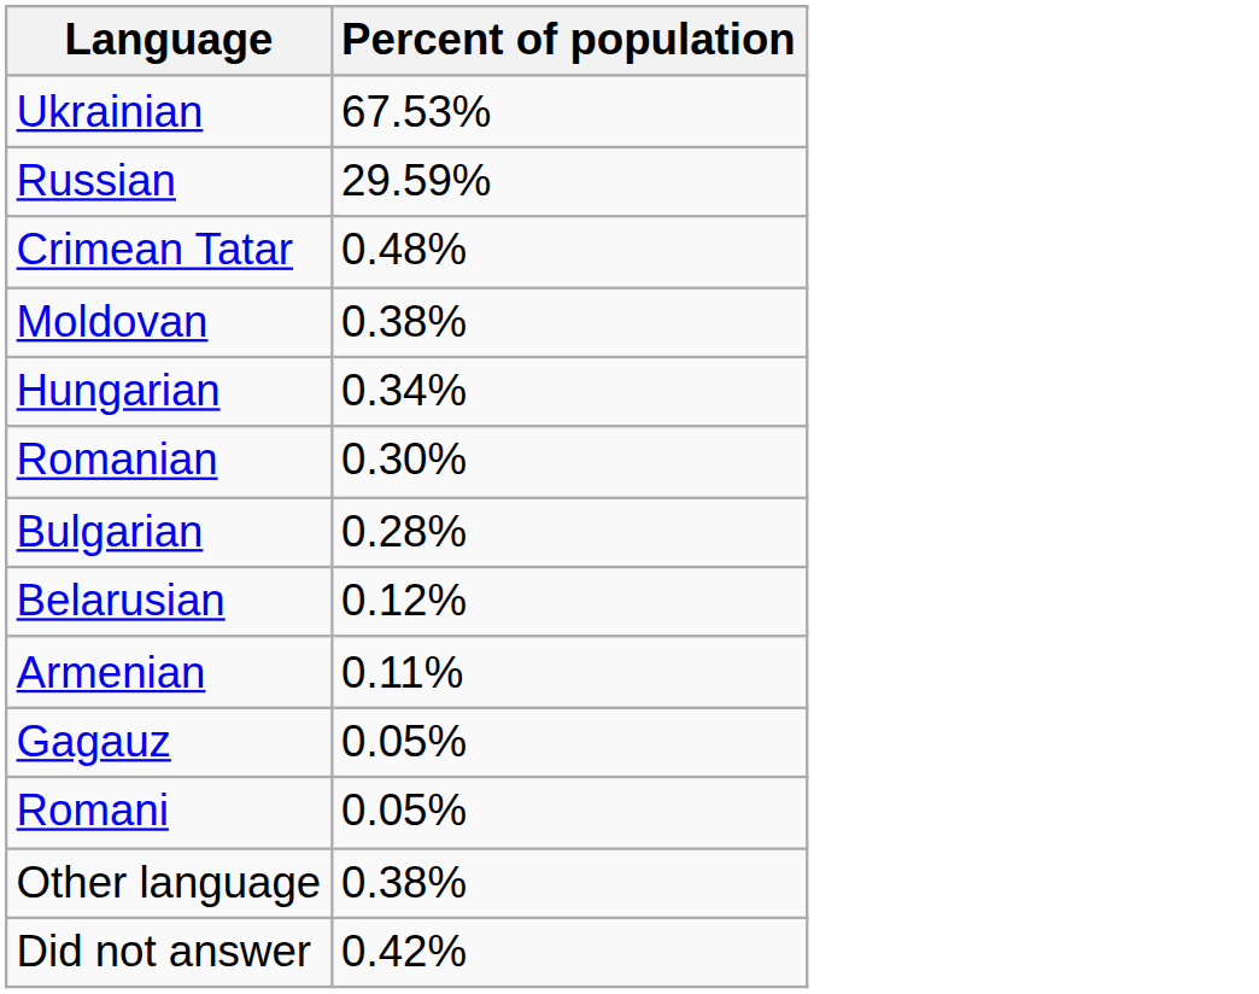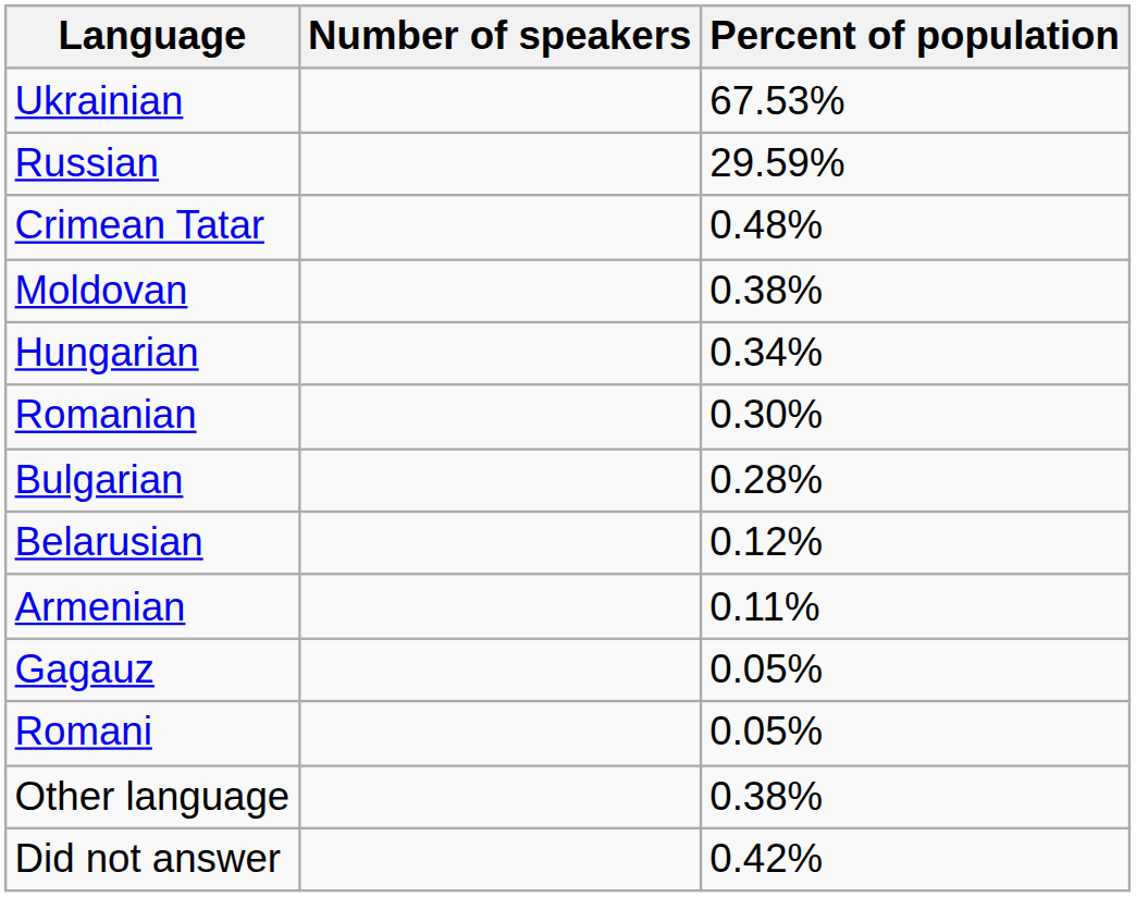+ column: Number of speakers
